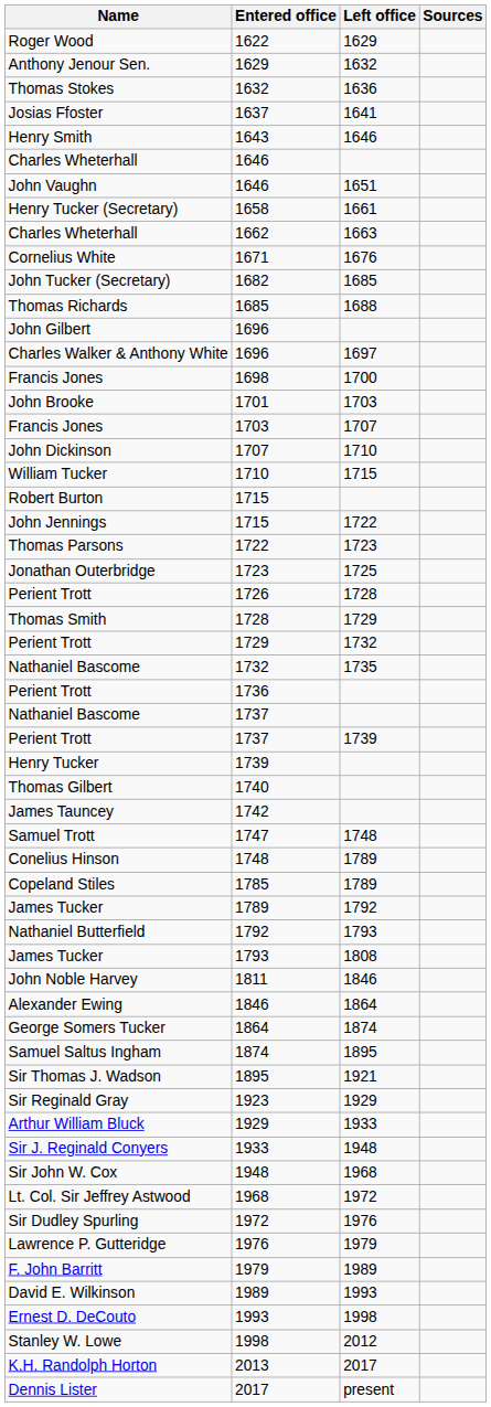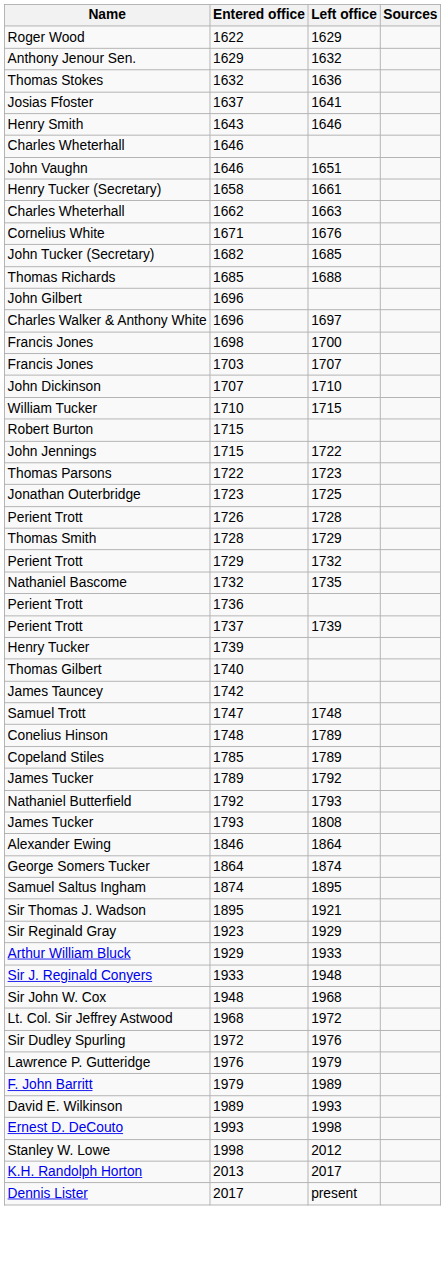- row: John Brooke | 1701 | 1703
- row: Nathaniel Bascome | 1737
- row: John Noble Harvey | 1811 | 1846
